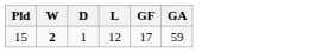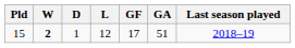+ column: Last season played | 2018–19
15 | GA: 59 -> 51
